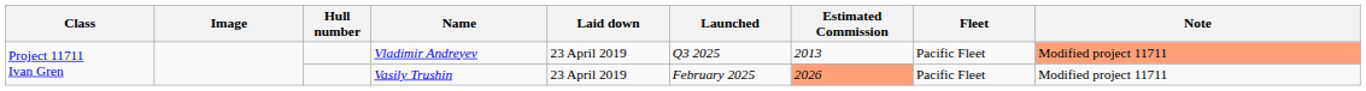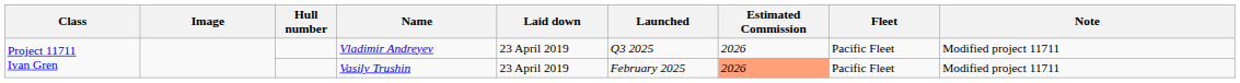Vladimir Andreyev | Estimated Commission: 2013 -> 2026
Vladimir Andreyev | Note: lightsalmon background -> no background
